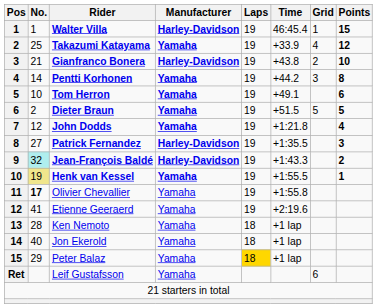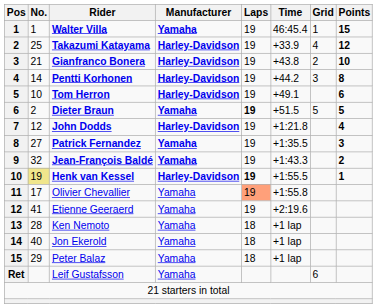Walter Villa | Manufacturer: Harley-Davidson -> Yamaha
Takazumi Katayama | Manufacturer: Yamaha -> Harley-Davidson
Pentti Korhonen | Manufacturer: Yamaha -> Harley-Davidson
Tom Herron | Manufacturer: Yamaha -> Harley-Davidson
Dieter Braun | Laps: normal -> bold
John Dodds | Manufacturer: Yamaha -> Harley-Davidson
Patrick Fernandez | Manufacturer: Harley-Davidson -> Yamaha
Jean-François Baldé | No.: paleturquoise background -> no background
Jean-François Baldé | Manufacturer: Harley-Davidson -> Yamaha
Henk van Kessel | Manufacturer: Yamaha -> Harley-Davidson
Henk van Kessel | Laps: normal -> bold
Olivier Chevallier | No.: bold -> normal
Olivier Chevallier | Laps: no background -> lightsalmon background
Peter Balaz | Laps: gold background -> no background
